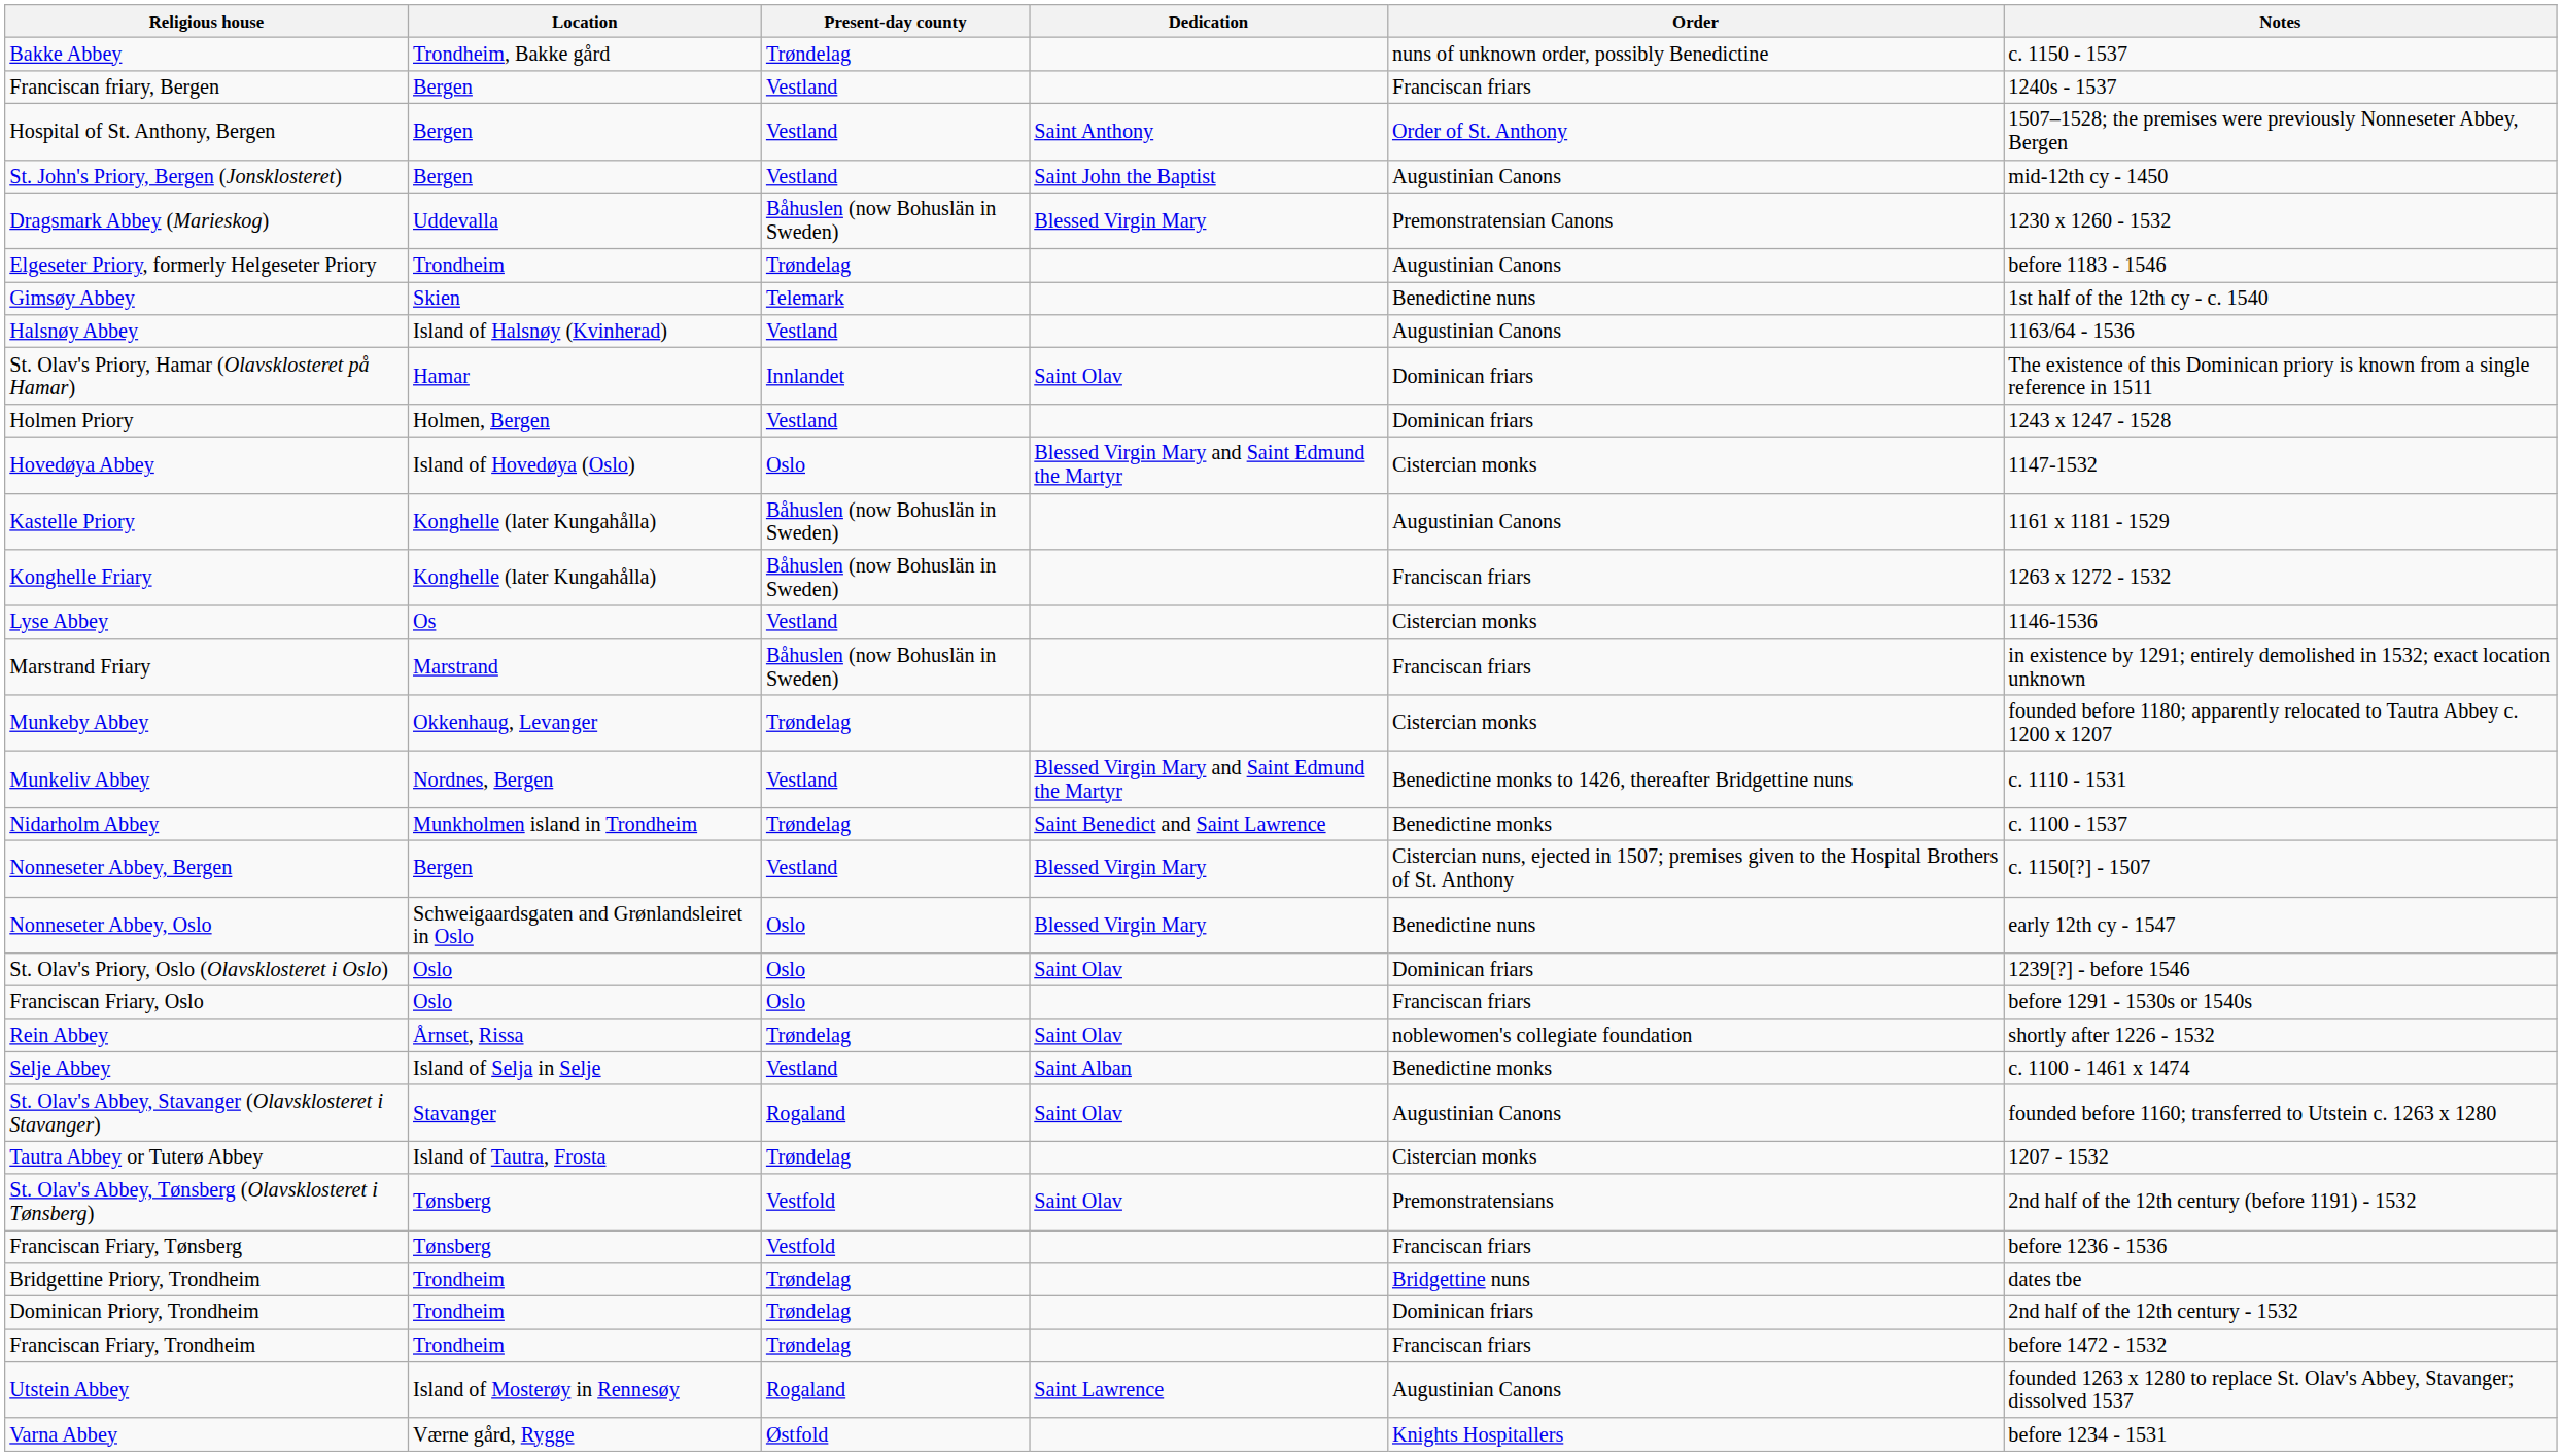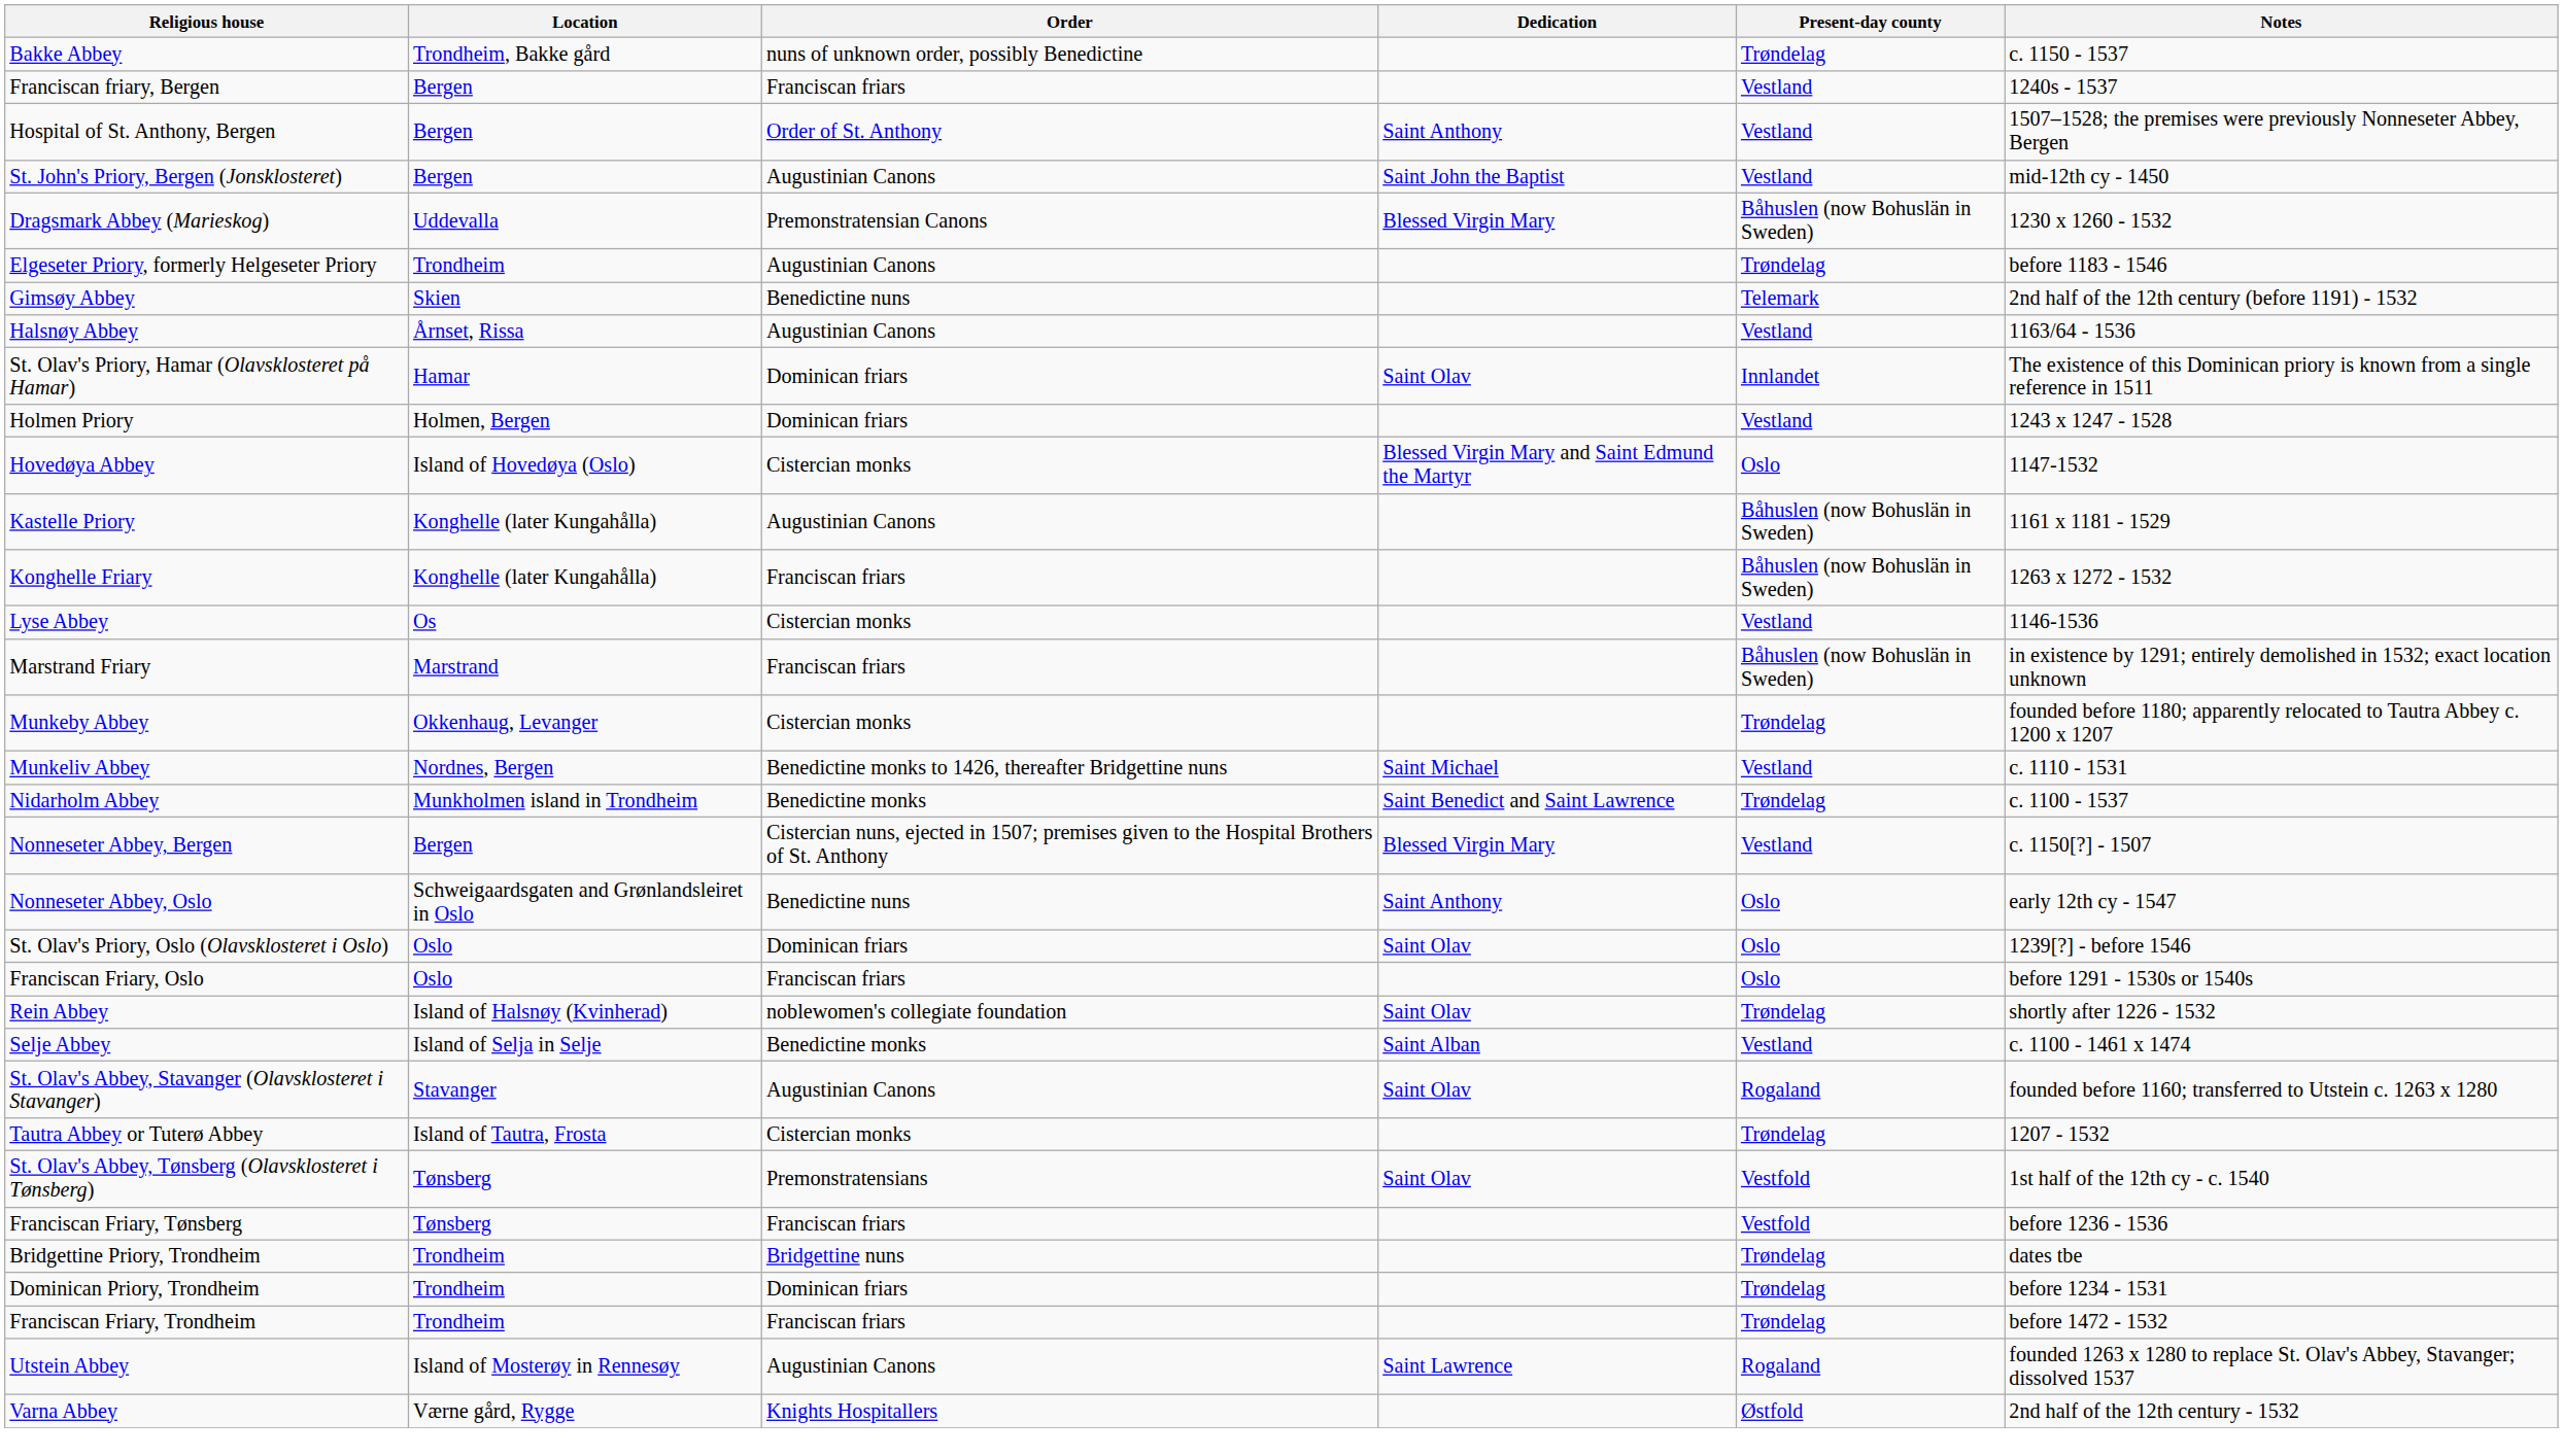columns swapped: Present-day county <-> Order
Gimsøy Abbey | Notes: 1st half of the 12th cy - c. 1540 -> 2nd half of the 12th century (before 1191) - 1532
Halsnøy Abbey | Location: Island of Halsnøy (Kvinherad) -> Årnset, Rissa
Munkeliv Abbey | Dedication: Blessed Virgin Mary and Saint Edmund the Martyr -> Saint Michael
Nonneseter Abbey, Oslo | Dedication: Blessed Virgin Mary -> Saint Anthony
Rein Abbey | Location: Årnset, Rissa -> Island of Halsnøy (Kvinherad)
St. Olav's Abbey, Tønsberg (Olavsklosteret i Tønsberg) | Notes: 2nd half of the 12th century (before 1191) - 1532 -> 1st half of the 12th cy - c. 1540
Dominican Priory, Trondheim | Notes: 2nd half of the 12th century - 1532 -> before 1234 - 1531
Varna Abbey | Notes: before 1234 - 1531 -> 2nd half of the 12th century - 1532
